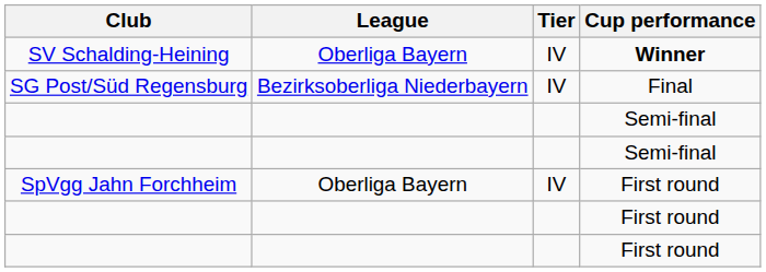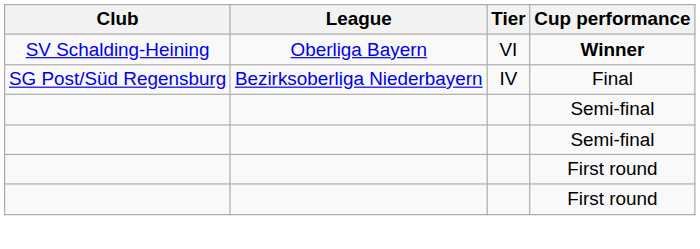SV Schalding-Heining | Tier: IV -> VI
- row: SpVgg Jahn Forchheim | Oberliga Bayern | IV | First round
